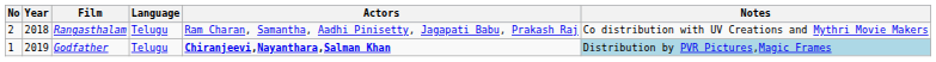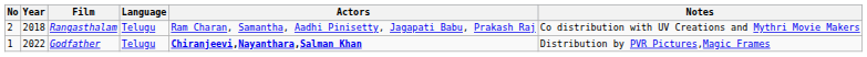Godfather | Year: 2019 -> 2022
Godfather | Notes: lightblue background -> no background
